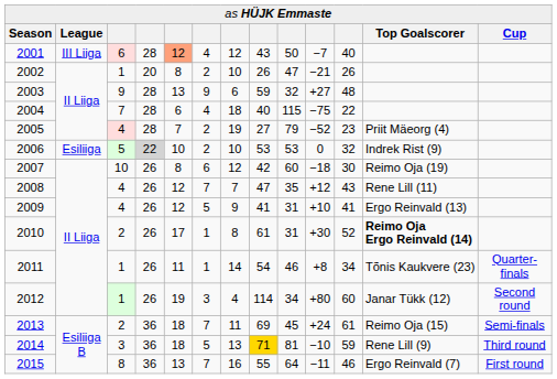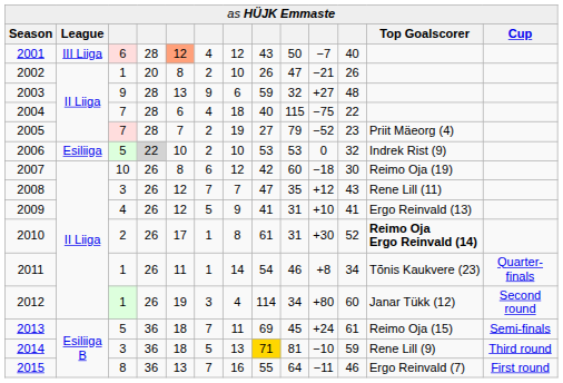2005 | column 3: 4 -> 7
2008 | column 3: 4 -> 3
2013 | column 3: 2 -> 5
